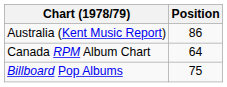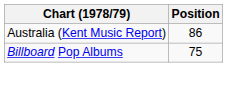- row: Canada RPM Album Chart | 64
